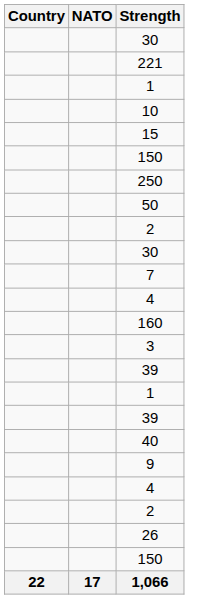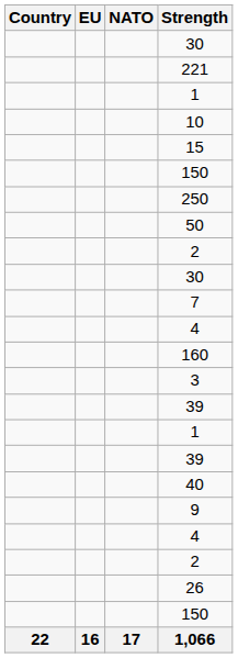+ column: EU | 16
